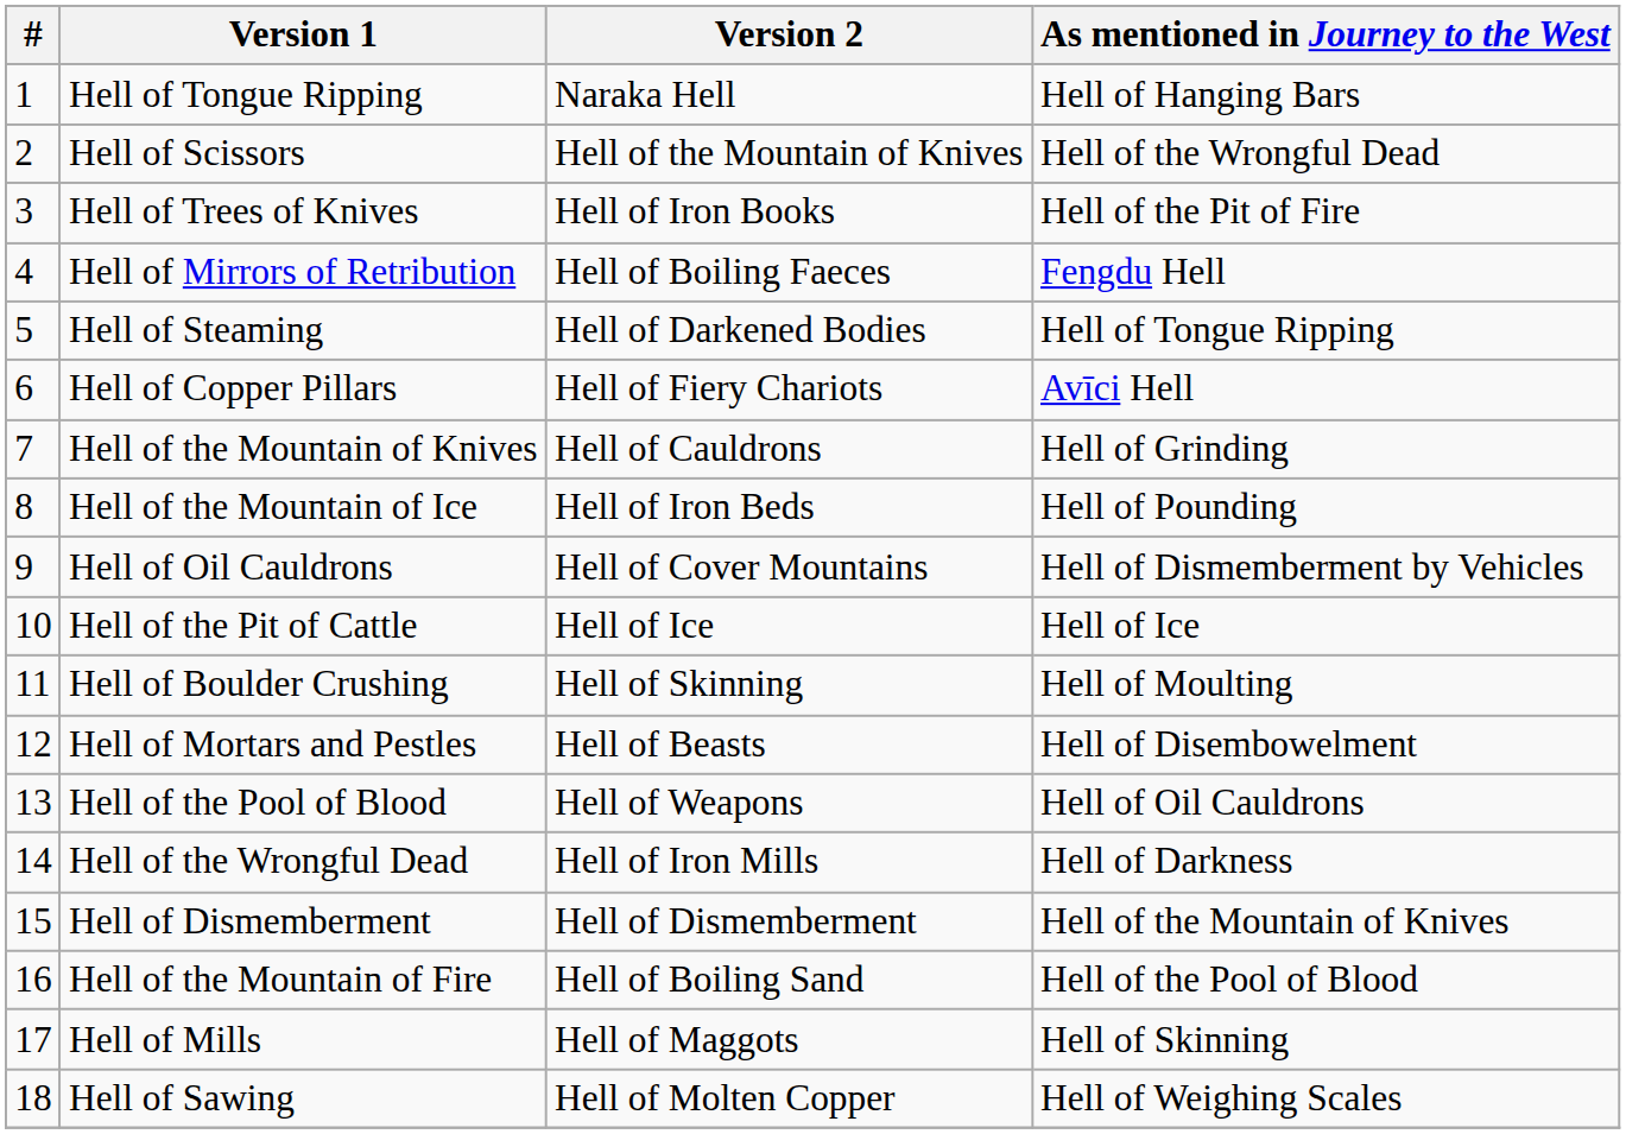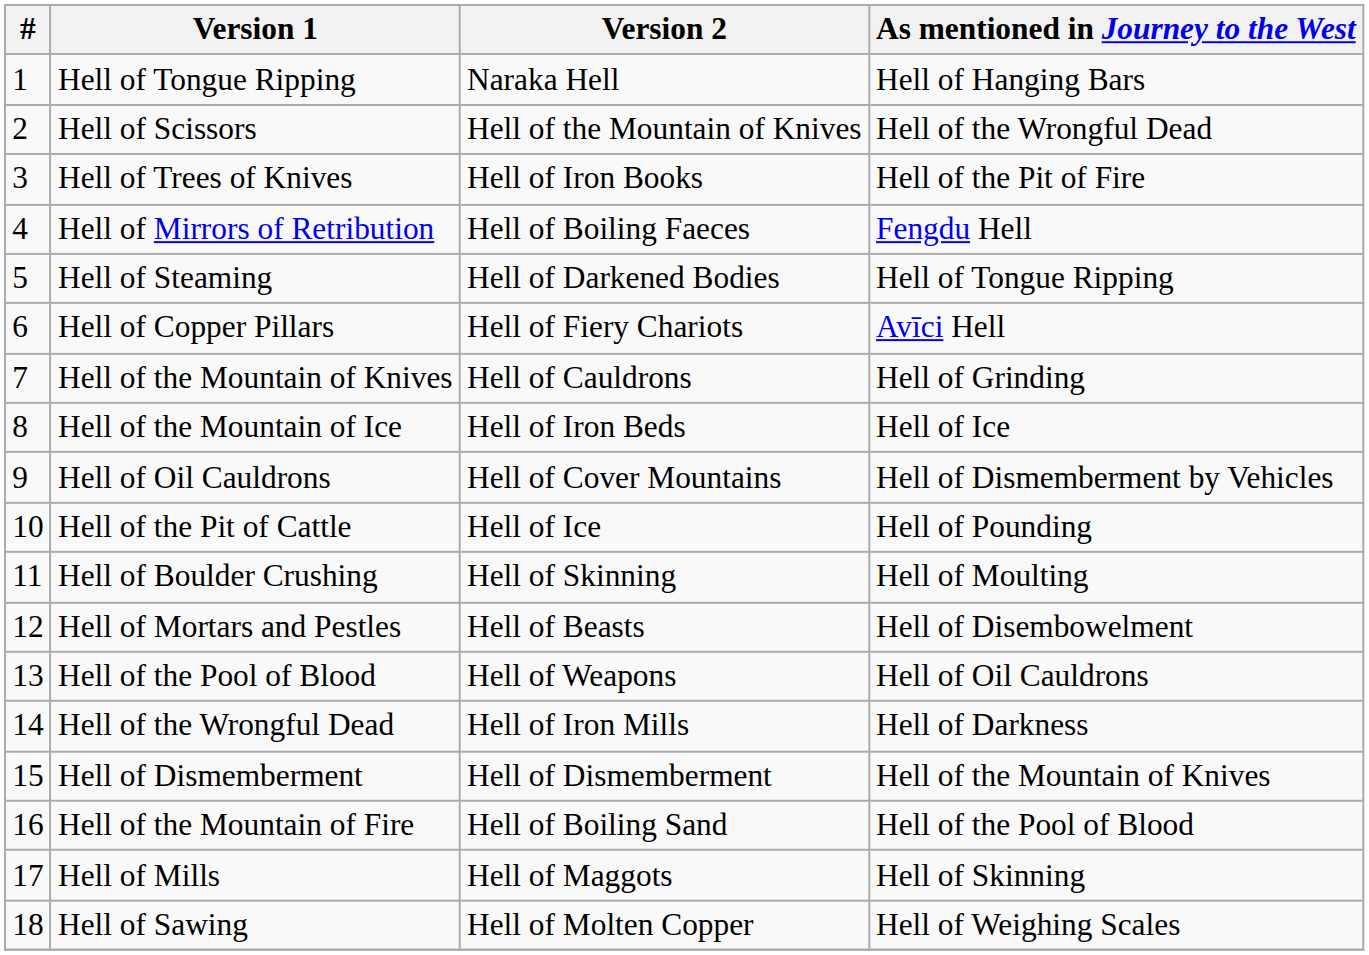Hell of the Mountain of Ice | As mentioned in Journey to the West: Hell of Pounding -> Hell of Ice
Hell of the Pit of Cattle | As mentioned in Journey to the West: Hell of Ice -> Hell of Pounding
